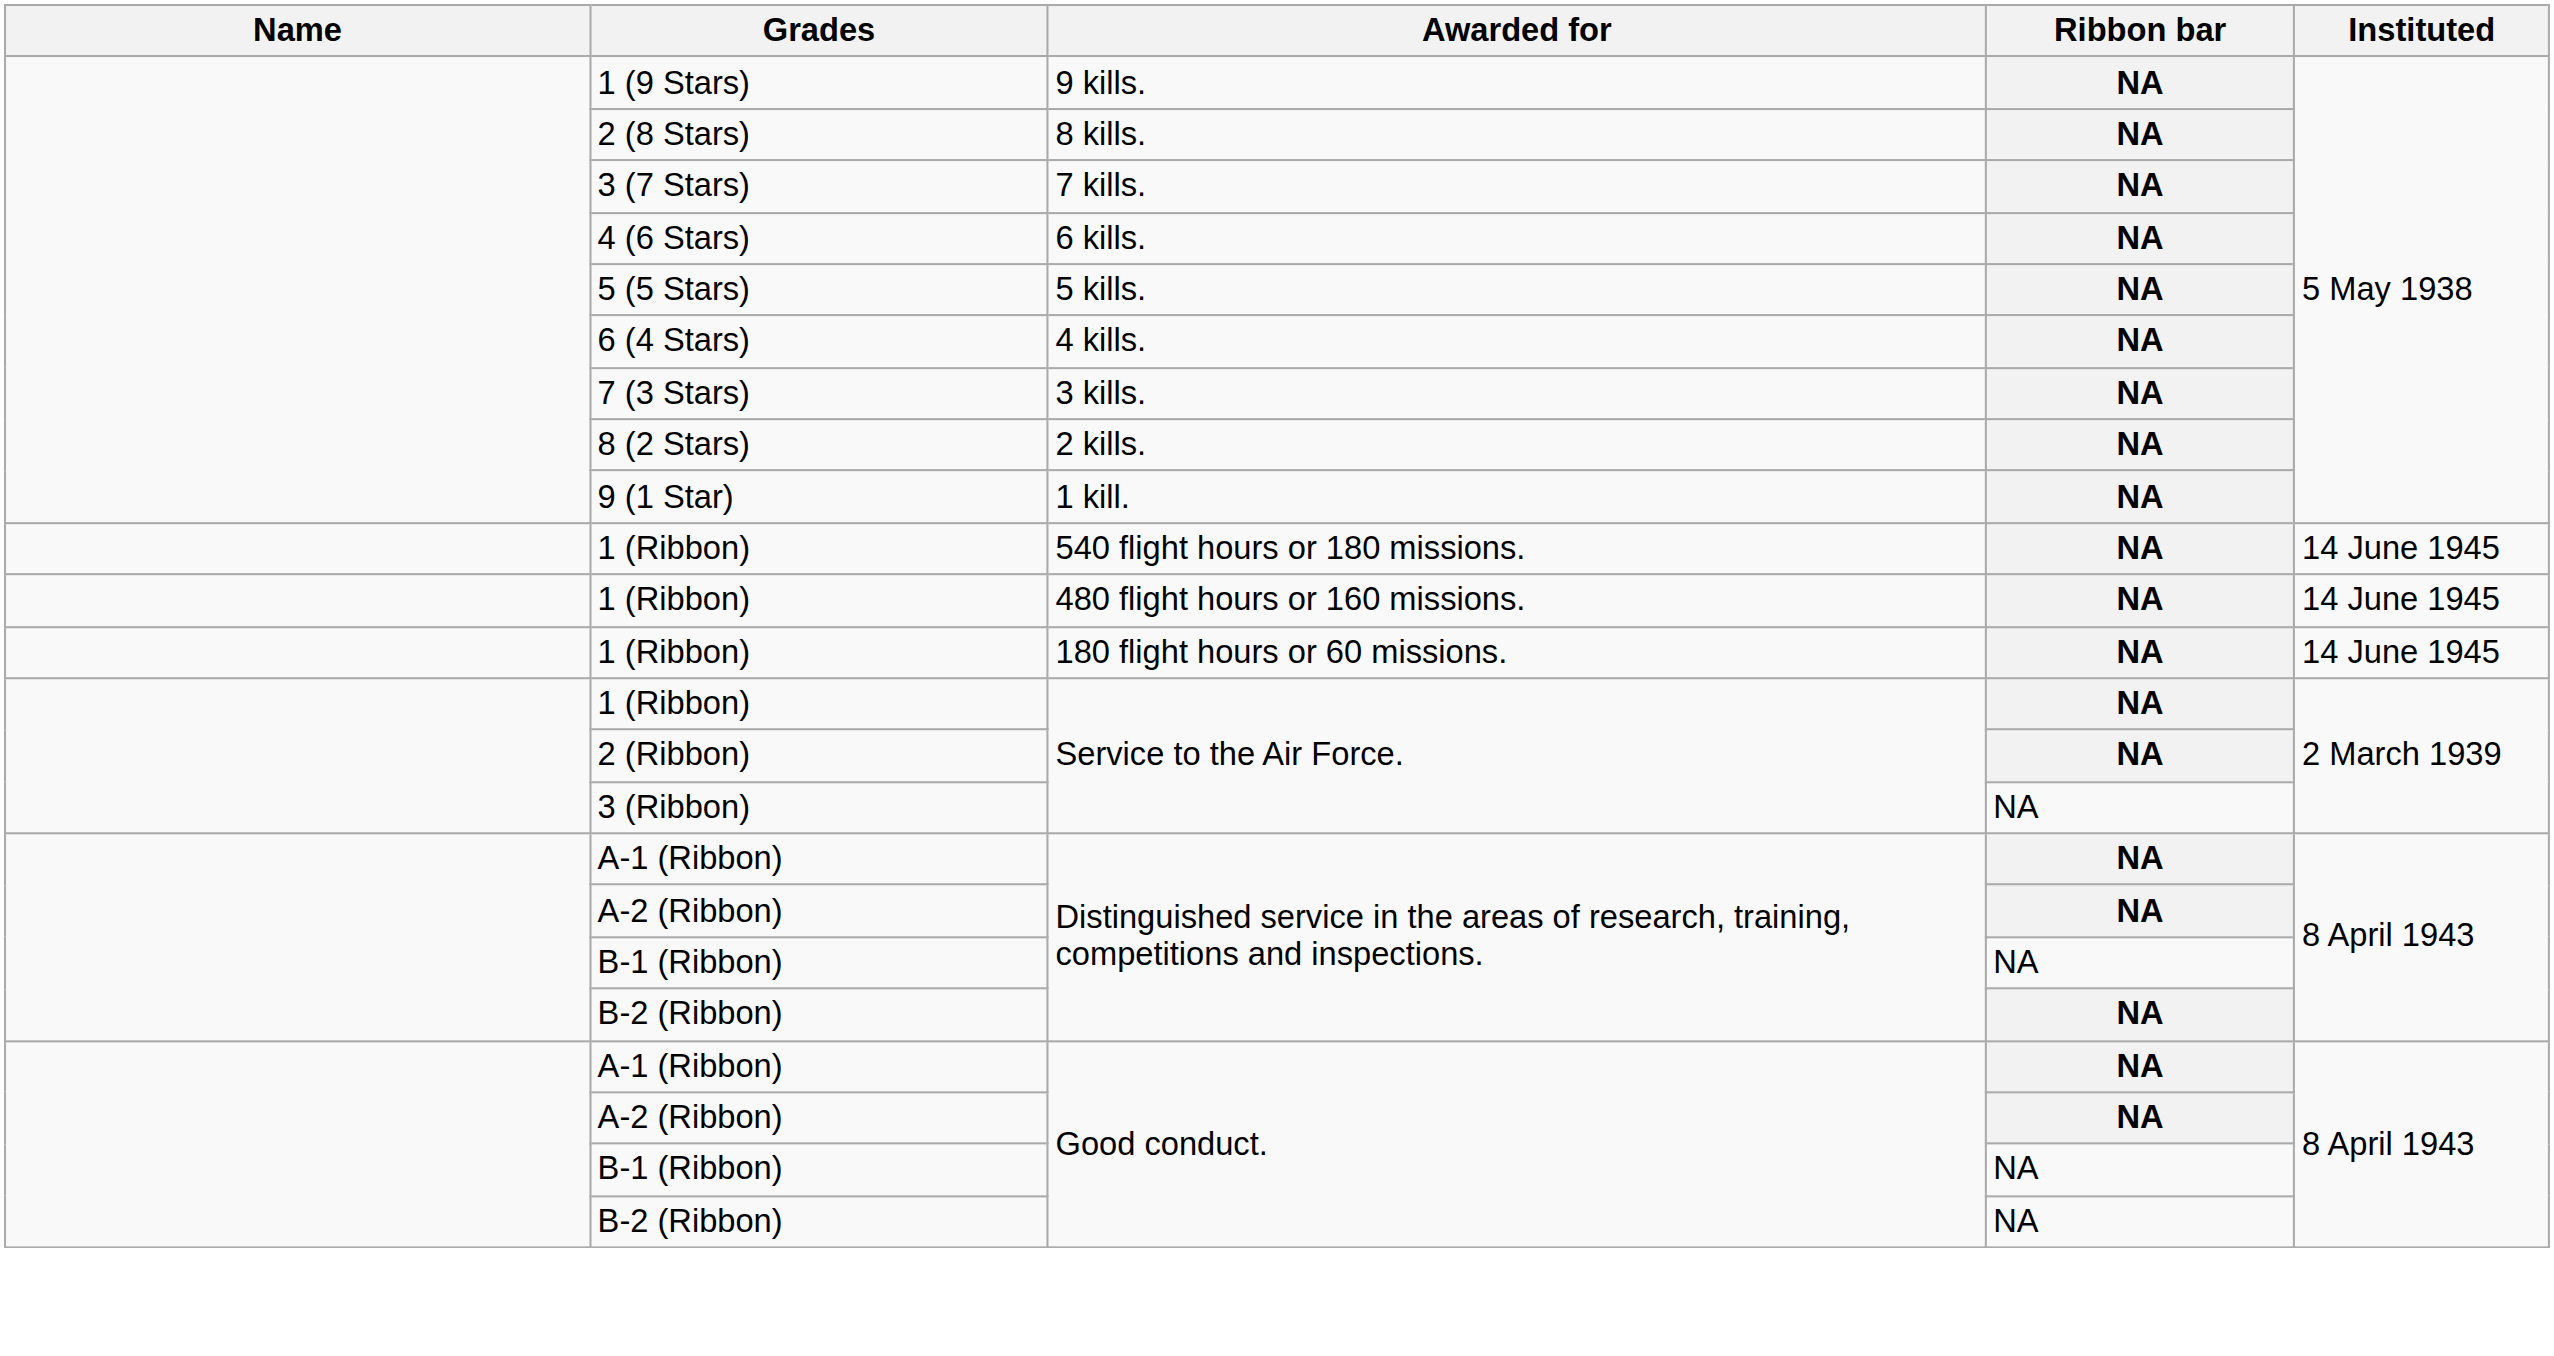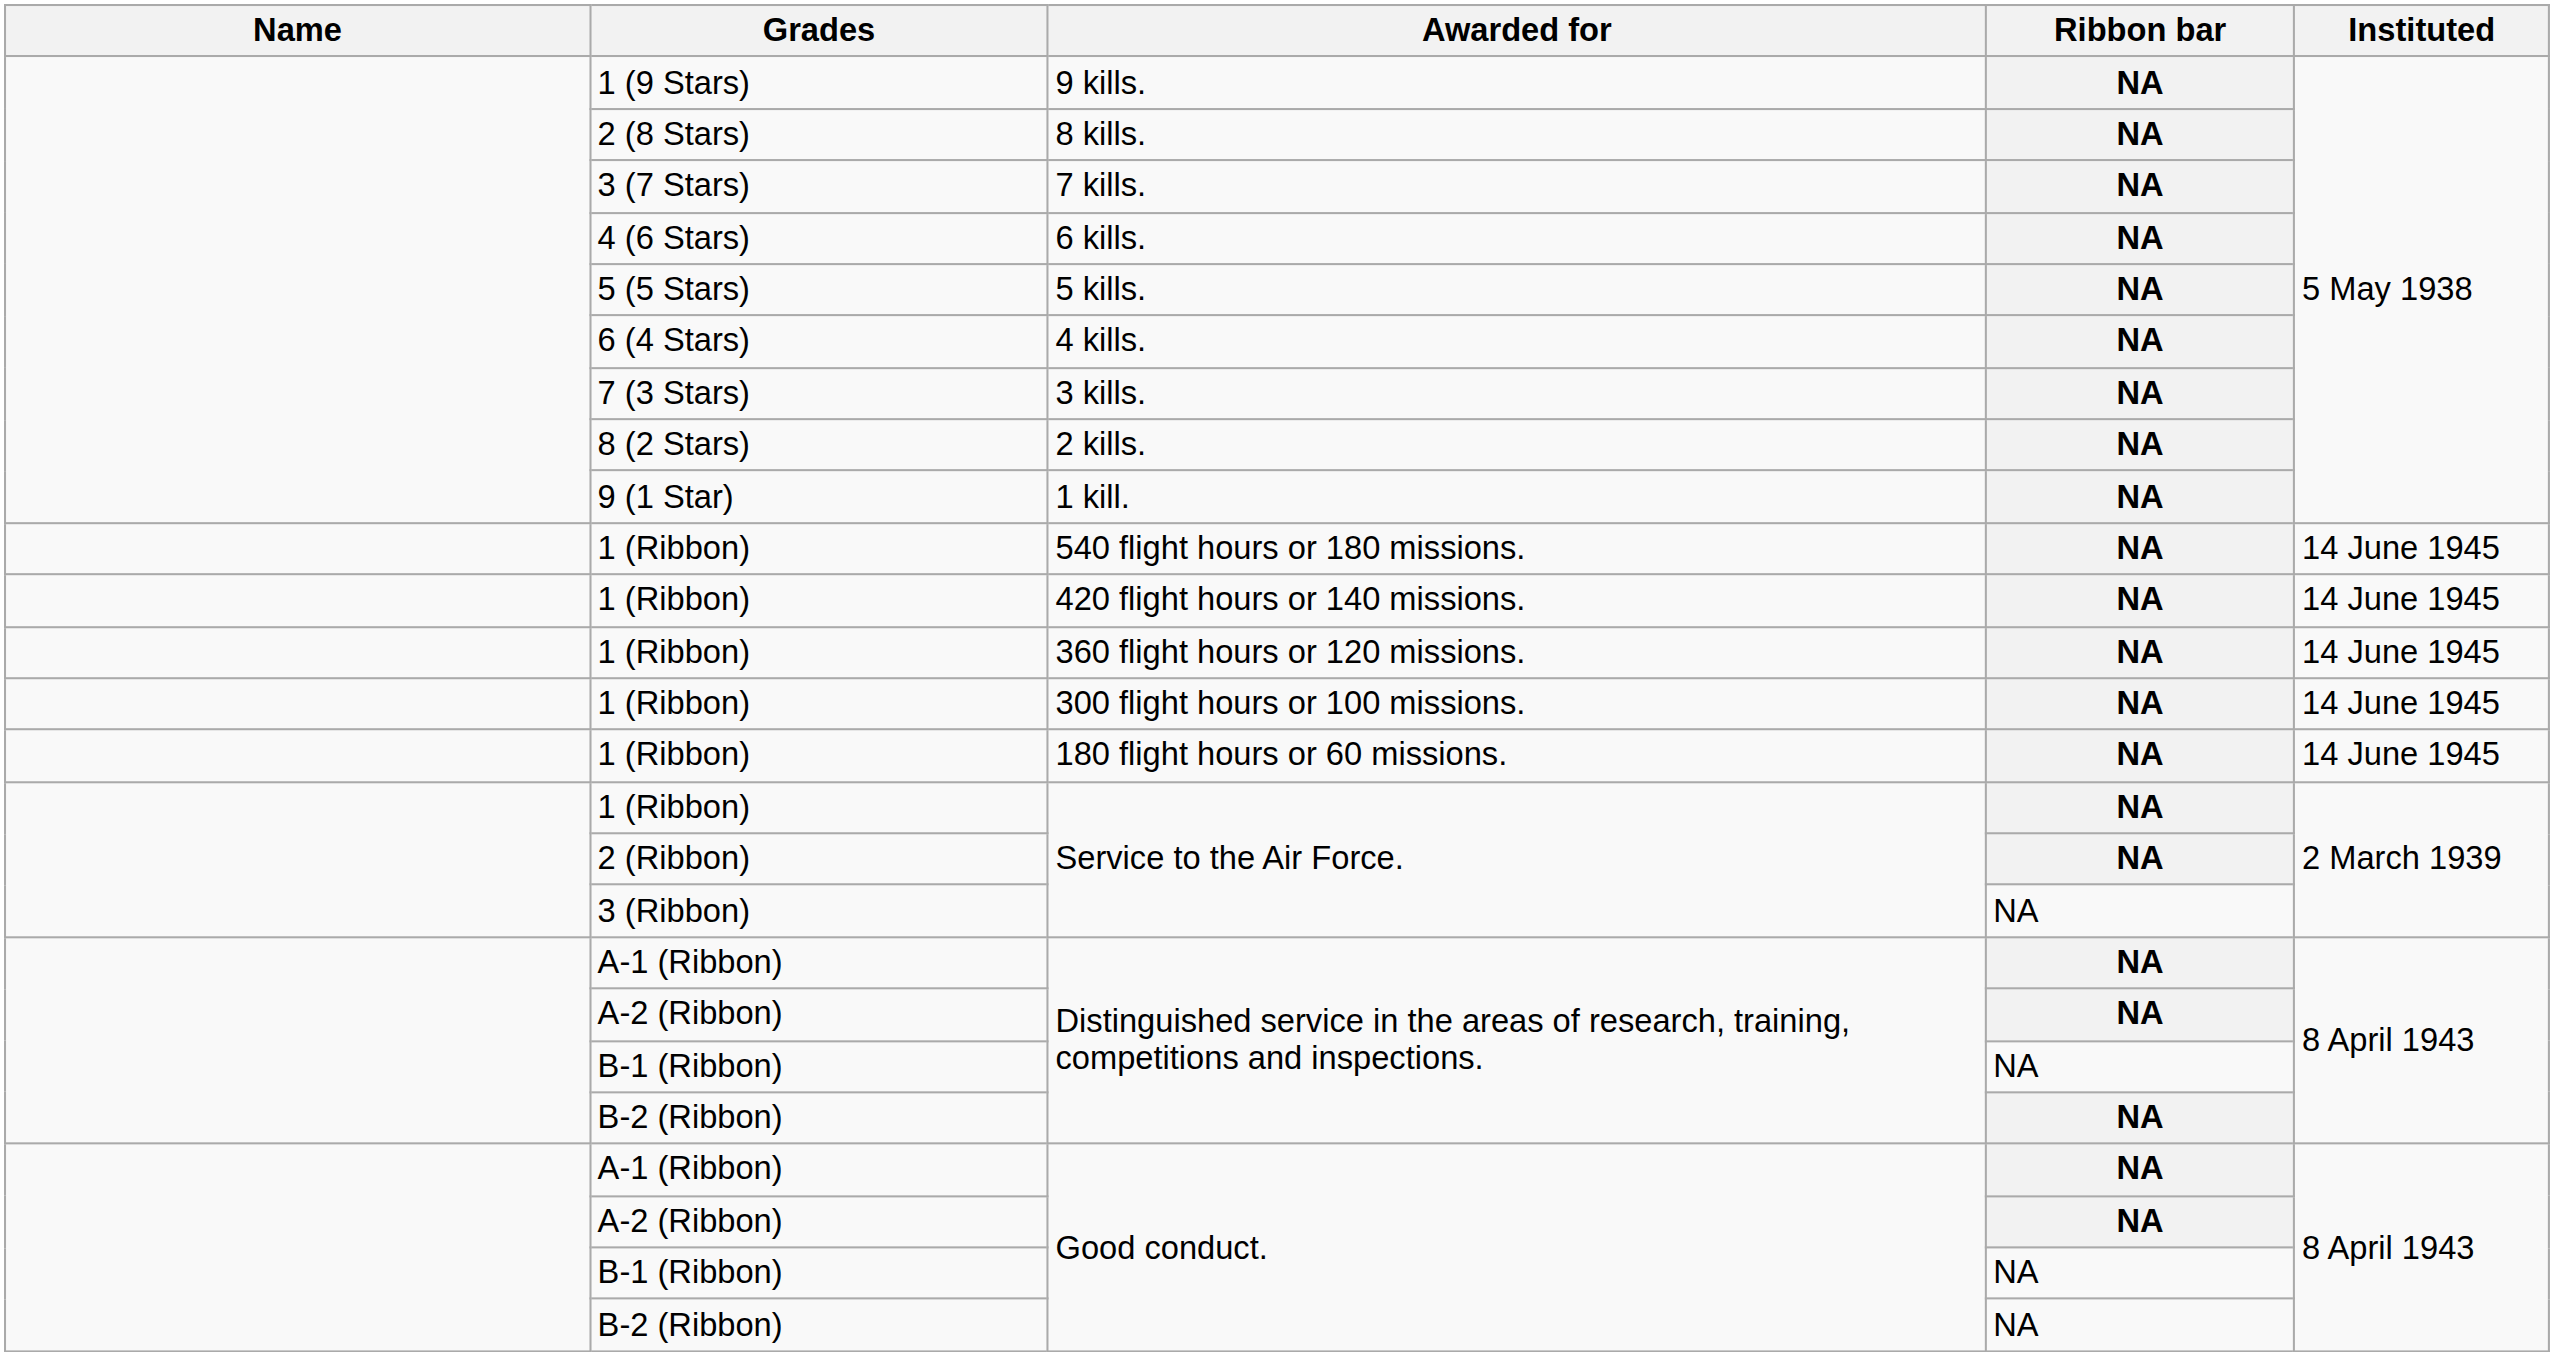- row: 1 (Ribbon) | 480 flight hours or 160 missions. | NA | 14 June 1945
+ row: 1 (Ribbon) | 420 flight hours or 140 missions. | NA | 14 June 1945
+ row: 1 (Ribbon) | 360 flight hours or 120 missions. | NA | 14 June 1945
+ row: 1 (Ribbon) | 300 flight hours or 100 missions. | NA | 14 June 1945
